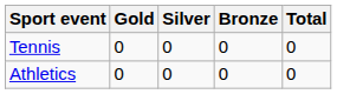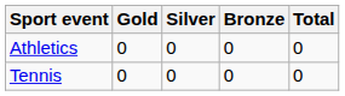rows swapped: Athletics <-> Tennis
